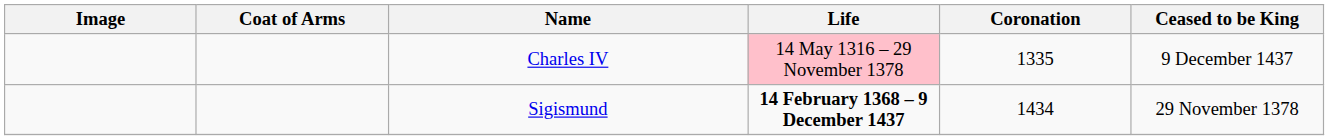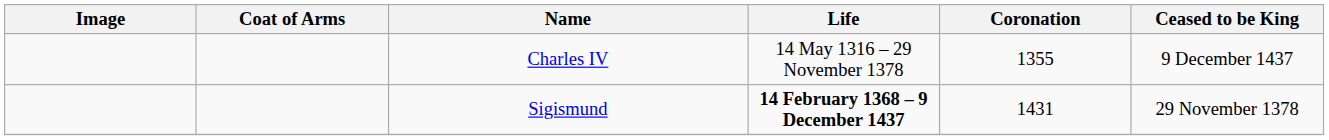Charles IV | Life: pink background -> no background
Charles IV | Coronation: 1335 -> 1355
Sigismund | Coronation: 1434 -> 1431
